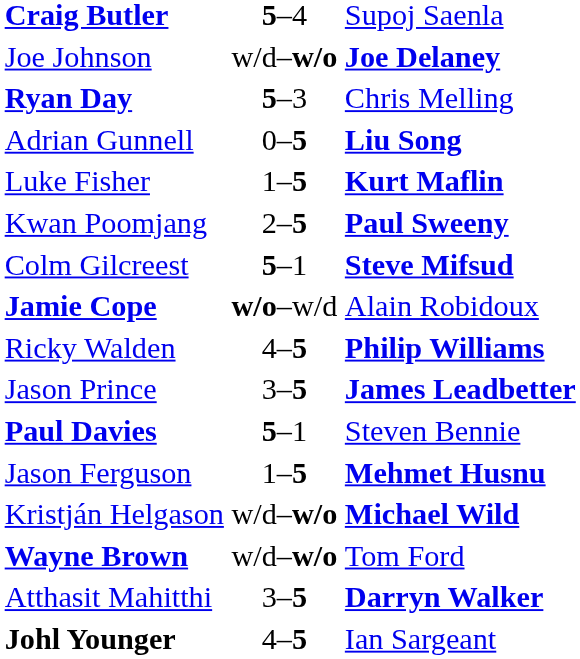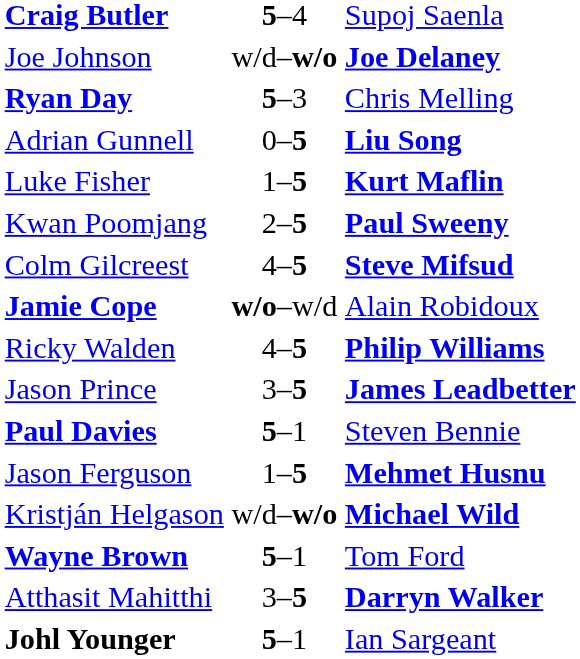Colm Gilcreest | column 2: 5–1 -> 4–5
Wayne Brown | column 2: w/d–w/o -> 5–1
Johl Younger | column 2: 4–5 -> 5–1
